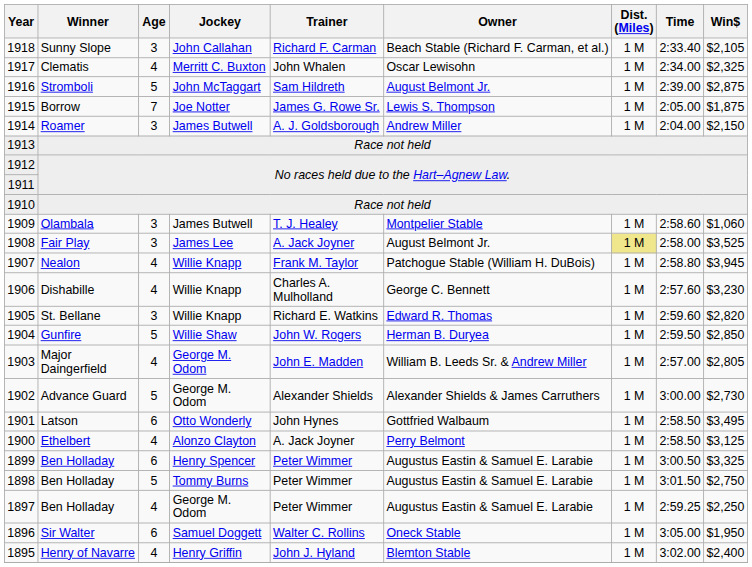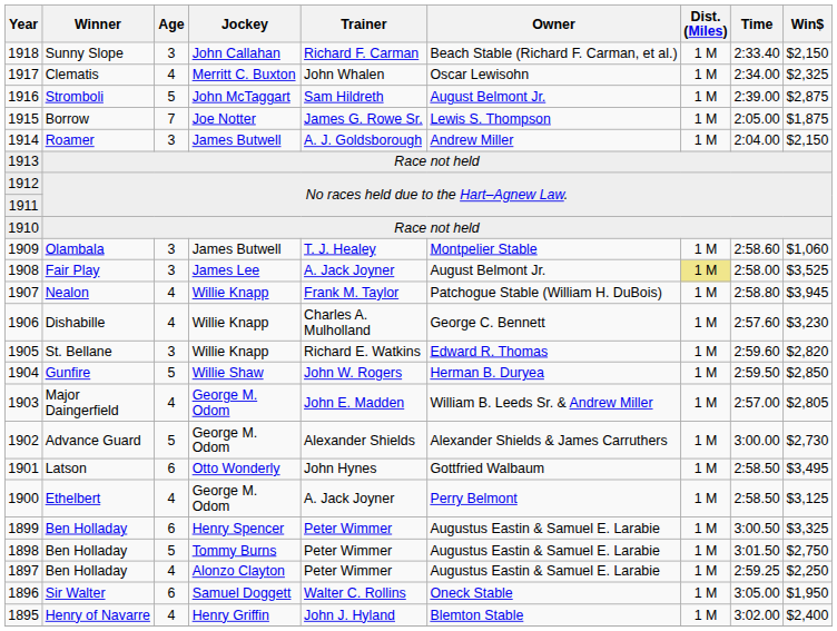1918 | Win$: $2,105 -> $2,150
1900 | Jockey: Alonzo Clayton -> George M. Odom
1897 | Jockey: George M. Odom -> Alonzo Clayton
